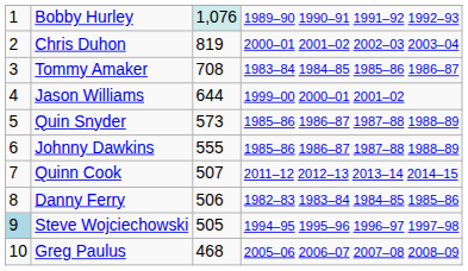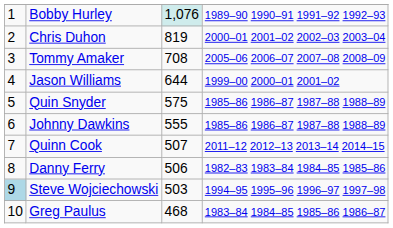Tommy Amaker | column 4: 1983–84 1984–85 1985–86 1986–87 -> 2005–06 2006–07 2007–08 2008–09
Quin Snyder | column 3: 573 -> 575
Steve Wojciechowski | column 3: 505 -> 503
Greg Paulus | column 4: 2005–06 2006–07 2007–08 2008–09 -> 1983–84 1984–85 1985–86 1986–87
